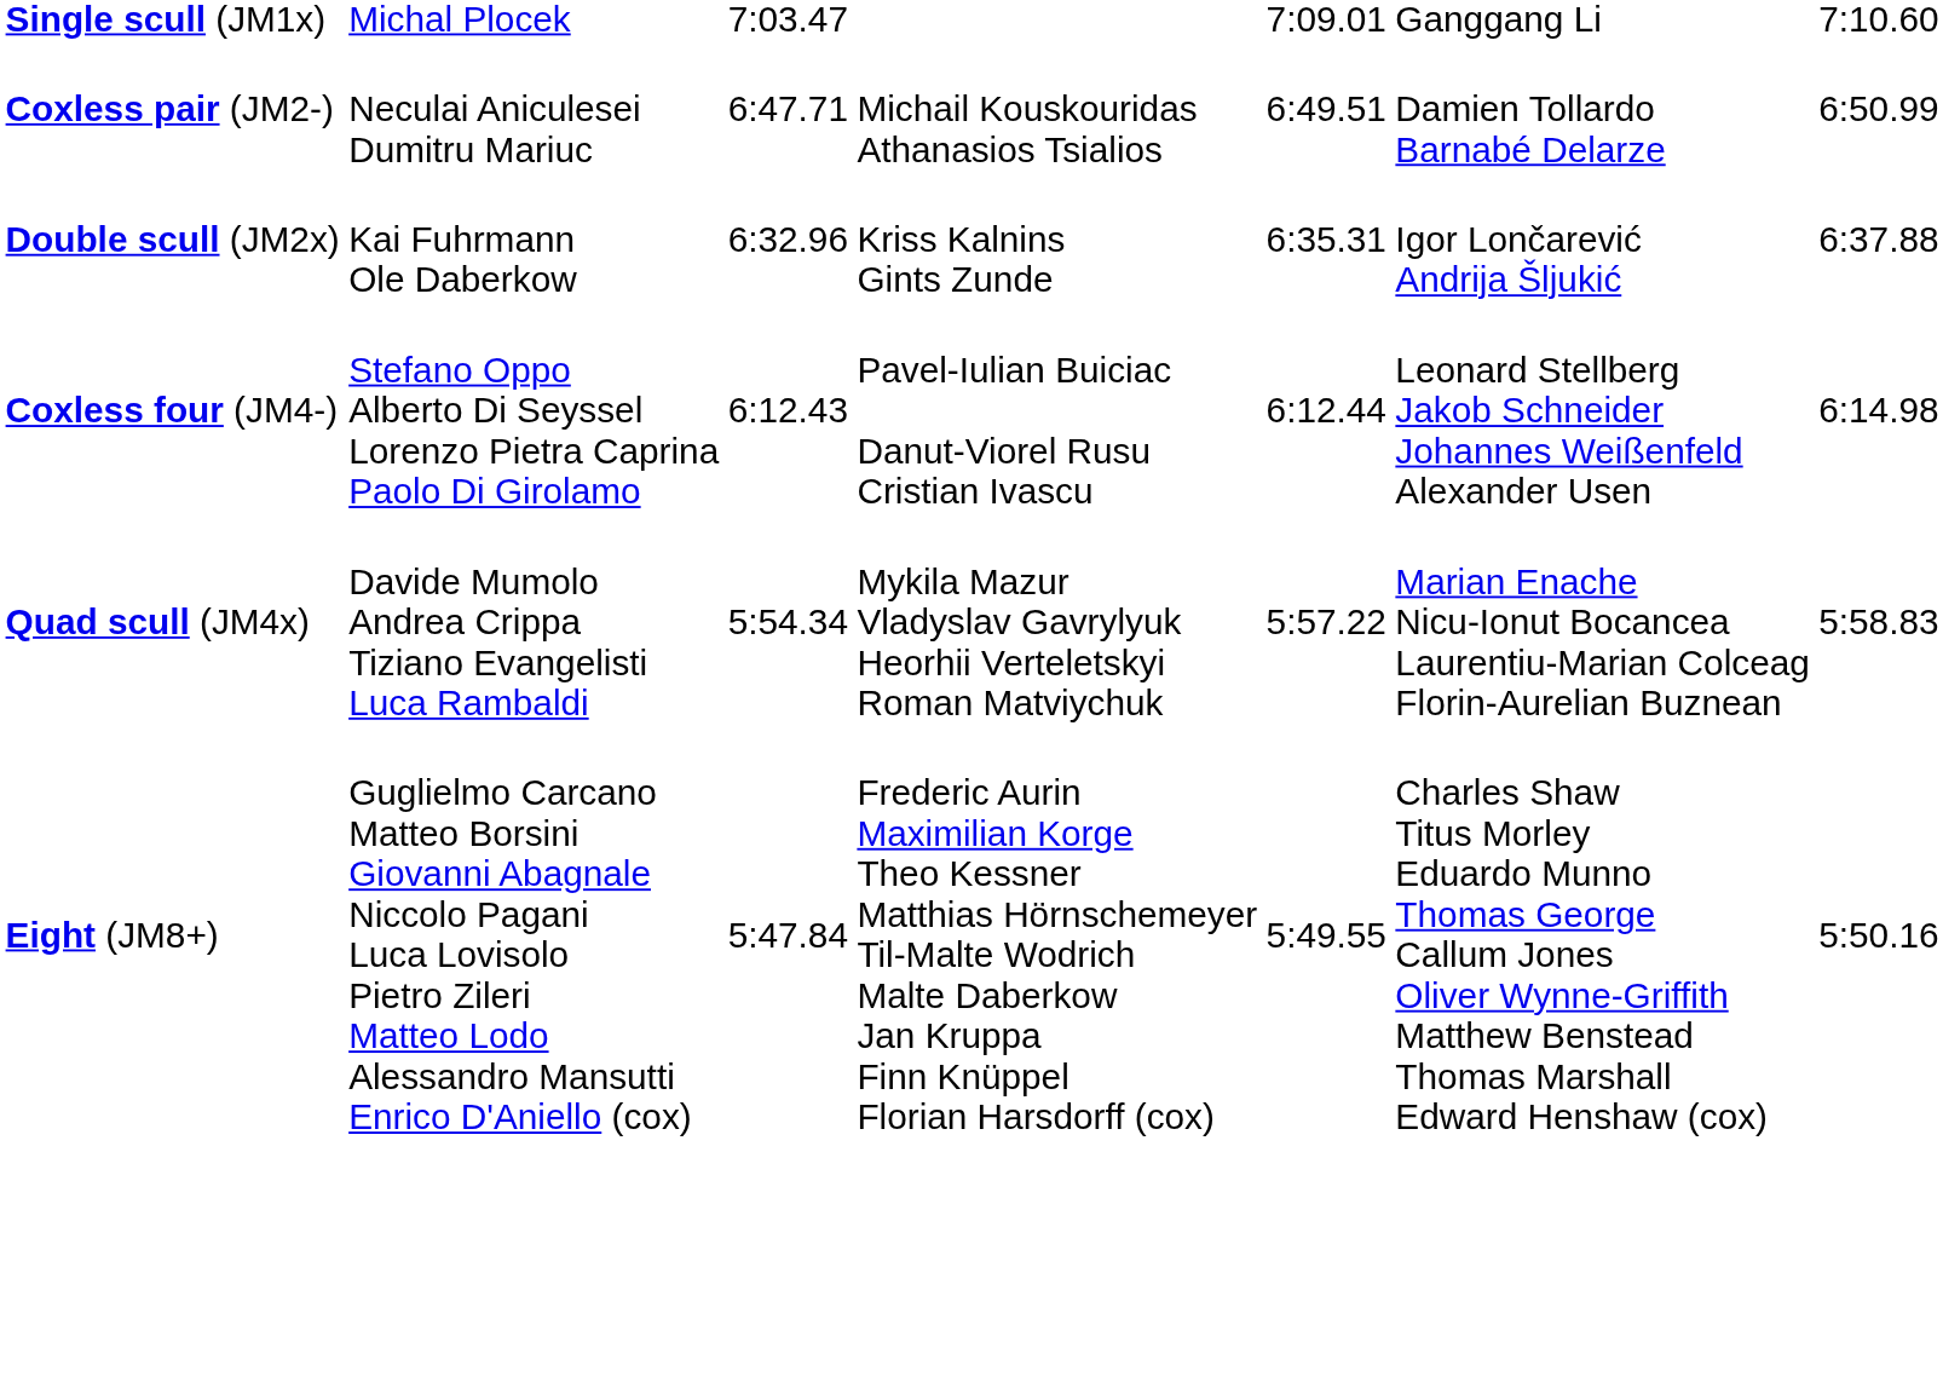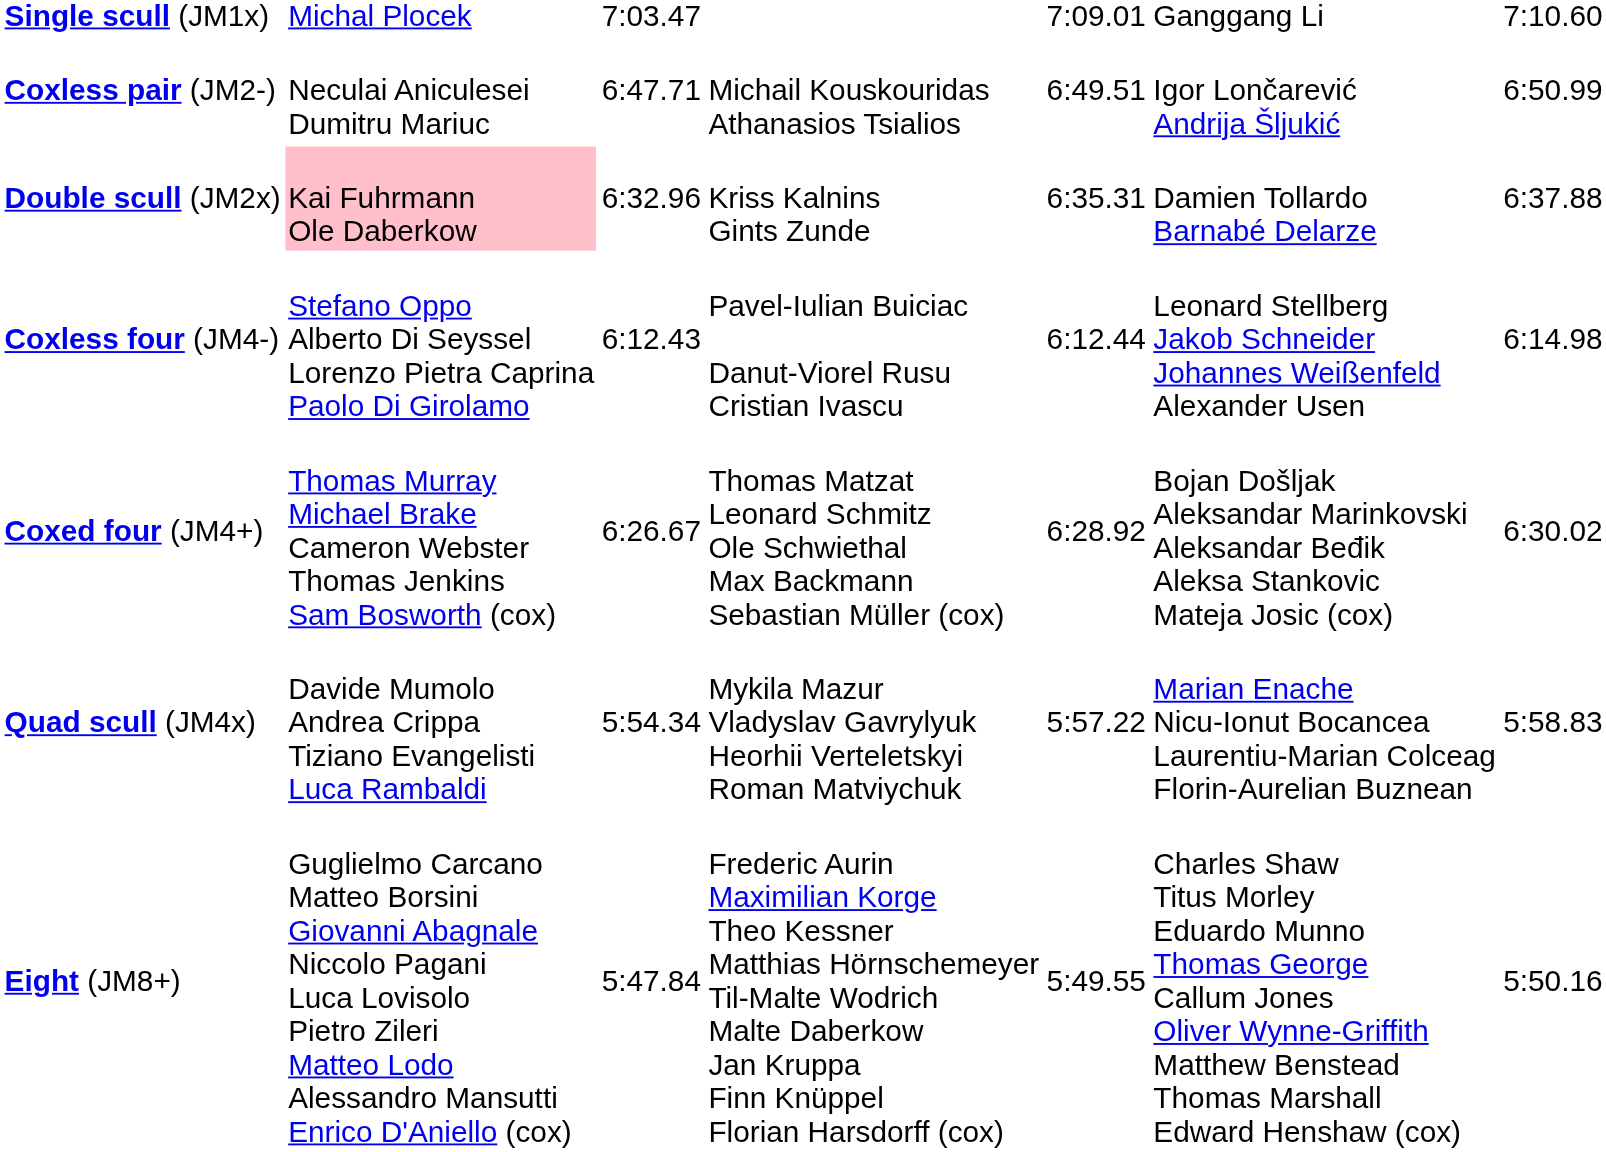Coxless pair (JM2-) | column 6: Damien Tollardo Barnabé Delarze -> Igor Lončarević Andrija Šljukić
Double scull (JM2x) | column 2: no background -> pink background
Double scull (JM2x) | column 6: Igor Lončarević Andrija Šljukić -> Damien Tollardo Barnabé Delarze
+ row: Coxed four (JM4+) | Thomas Murray Michael Brake Cameron Webster Thomas Jenkins Sam Bosworth (cox) | 6:26.67 | Thomas Matzat Leonard Schmitz Ole Schwiethal Max Backmann Sebastian Müller (cox) | 6:28.92 | Bojan Došljak Aleksandar Marinkovski Aleksandar Beđik Aleksa Stankovic Mateja Josic (cox) | 6:30.02
